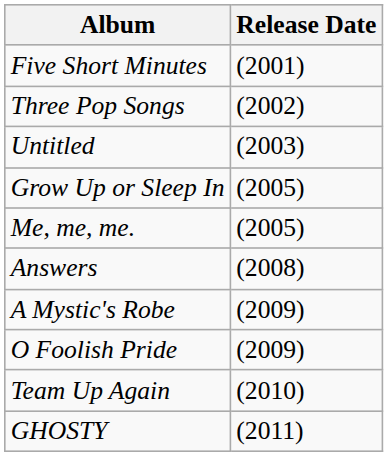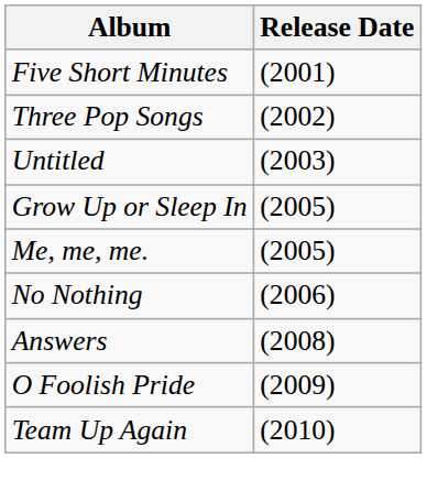+ row: No Nothing | (2006)
- row: A Mystic's Robe | (2009)
- row: GHOSTY | (2011)
